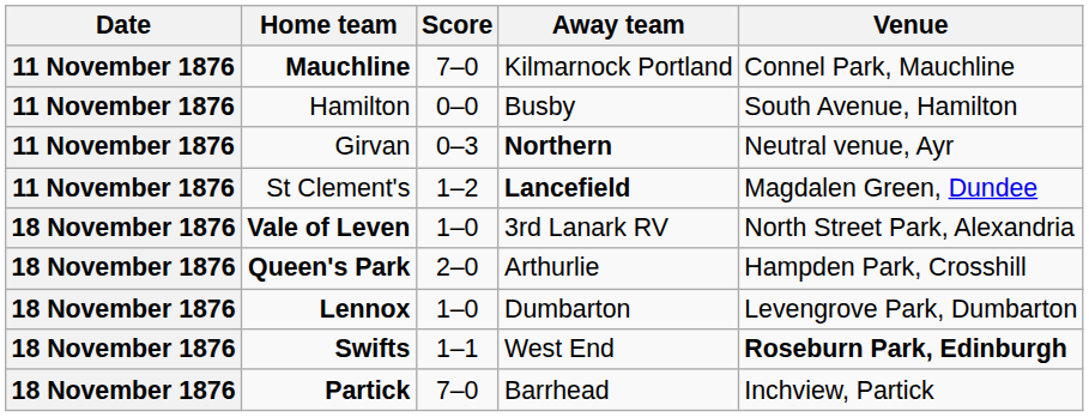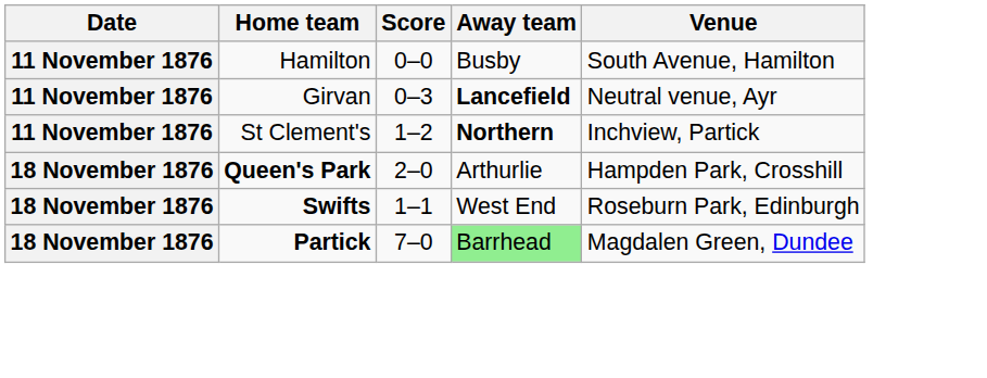- row: 11 November 1876 | Mauchline | 7–0 | Kilmarnock Portland | Connel Park, Mauchline
Girvan | Away team: Northern -> Lancefield
St Clement's | Away team: Lancefield -> Northern
St Clement's | Venue: Magdalen Green, Dundee -> Inchview, Partick
- row: 18 November 1876 | Vale of Leven | 1–0 | 3rd Lanark RV | North Street Park, Alexandria
- row: 18 November 1876 | Lennox | 1–0 | Dumbarton | Levengrove Park, Dumbarton
Swifts | Venue: bold -> normal
Partick | Away team: no background -> lightgreen background
Partick | Venue: Inchview, Partick -> Magdalen Green, Dundee
